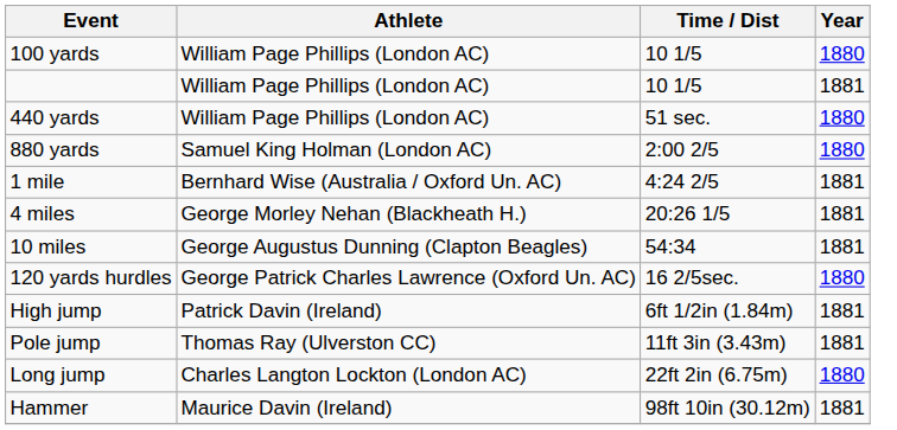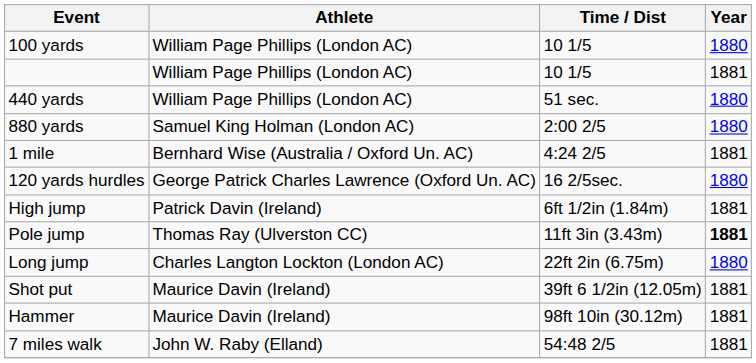- row: 4 miles | George Morley Nehan (Blackheath H.) | 20:26 1/5 | 1881
- row: 10 miles | George Augustus Dunning (Clapton Beagles) | 54:34 | 1881
Pole jump | Year: normal -> bold
+ row: Shot put | Maurice Davin (Ireland) | 39ft 6 1/2in (12.05m) | 1881
+ row: 7 miles walk | John W. Raby (Elland) | 54:48 2/5 | 1881
